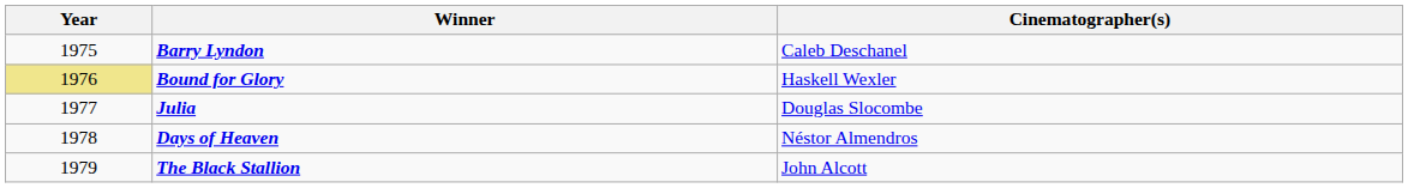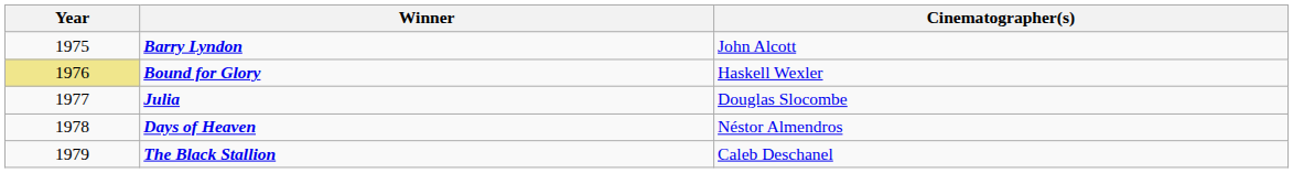Barry Lyndon | Cinematographer(s): Caleb Deschanel -> John Alcott
The Black Stallion | Cinematographer(s): John Alcott -> Caleb Deschanel
